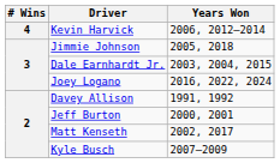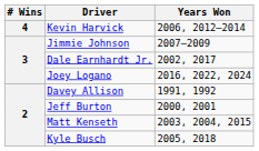Jimmie Johnson | Years Won: 2005, 2018 -> 2007–2009
Dale Earnhardt Jr. | Years Won: 2003, 2004, 2015 -> 2002, 2017
Matt Kenseth | Years Won: 2002, 2017 -> 2003, 2004, 2015
Kyle Busch | Years Won: 2007–2009 -> 2005, 2018
